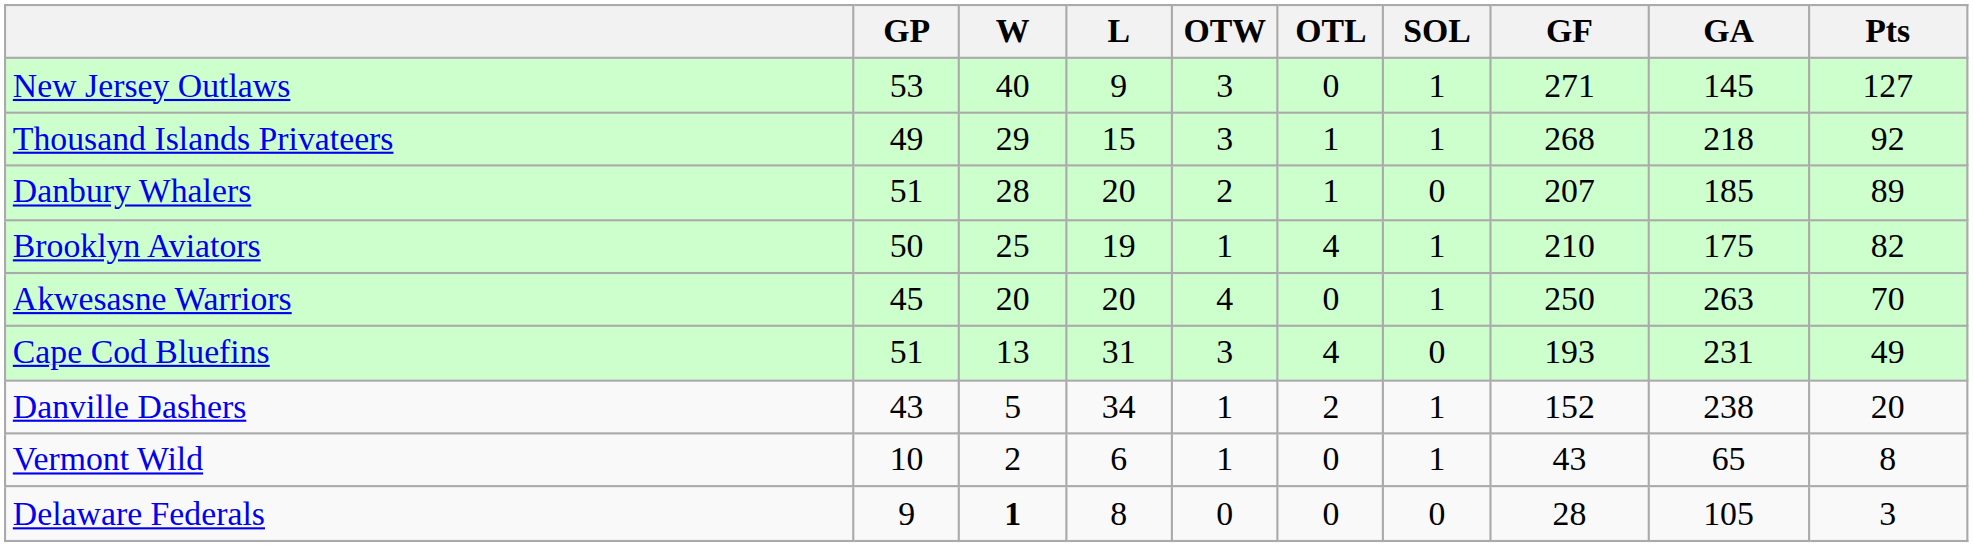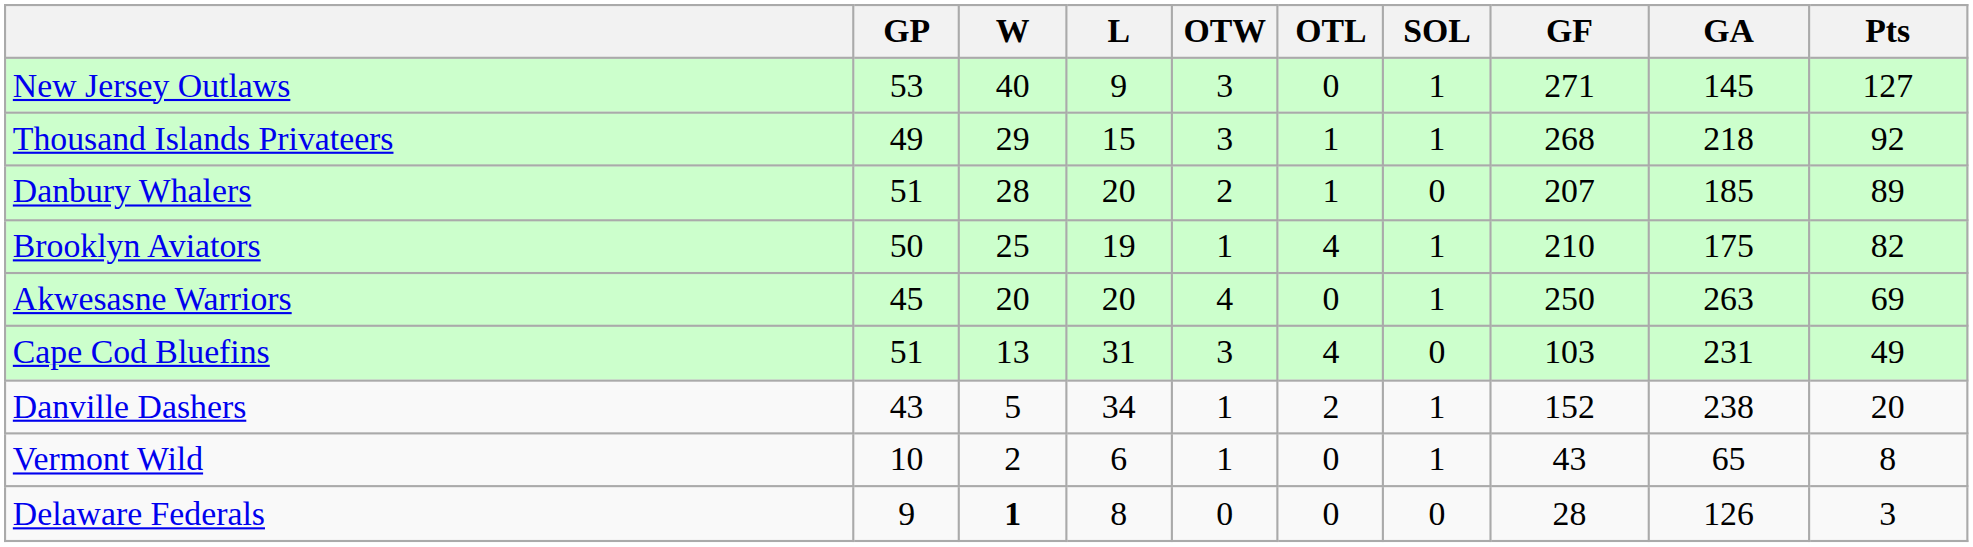Akwesasne Warriors | Pts: 70 -> 69
Cape Cod Bluefins | GF: 193 -> 103
Delaware Federals | GA: 105 -> 126
